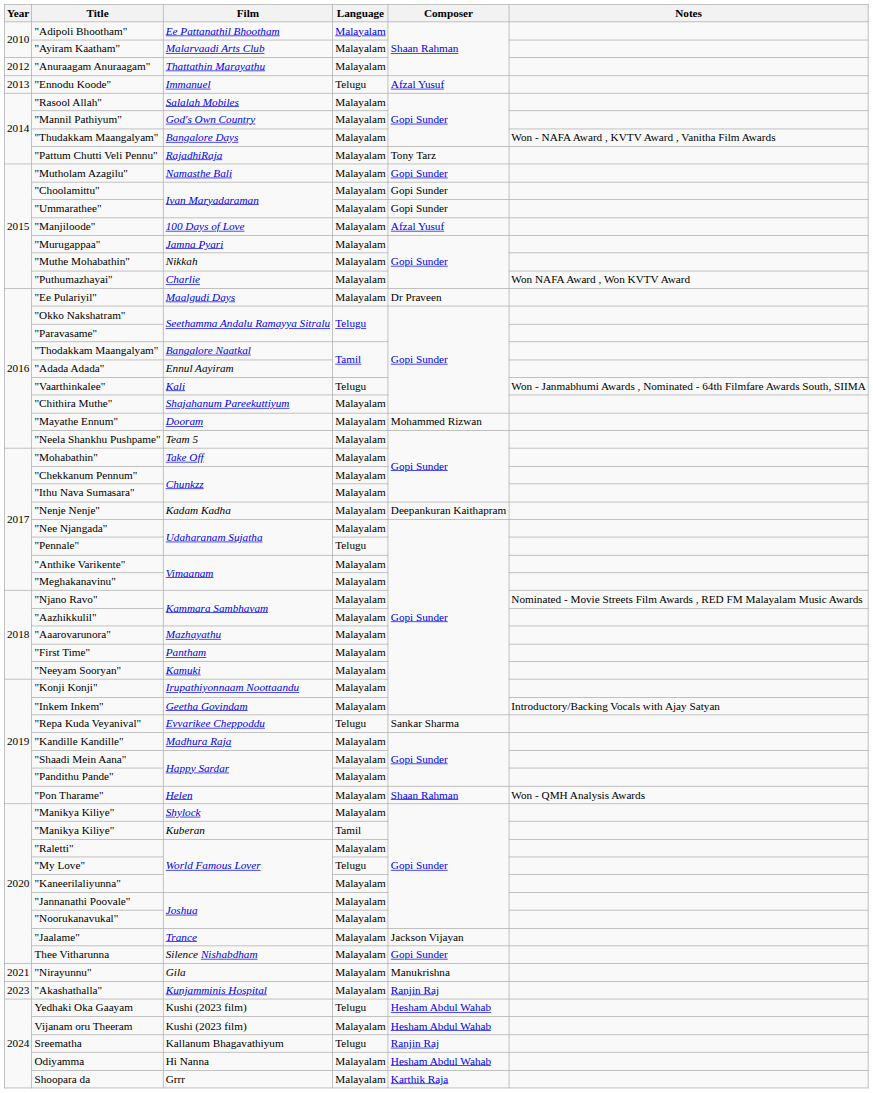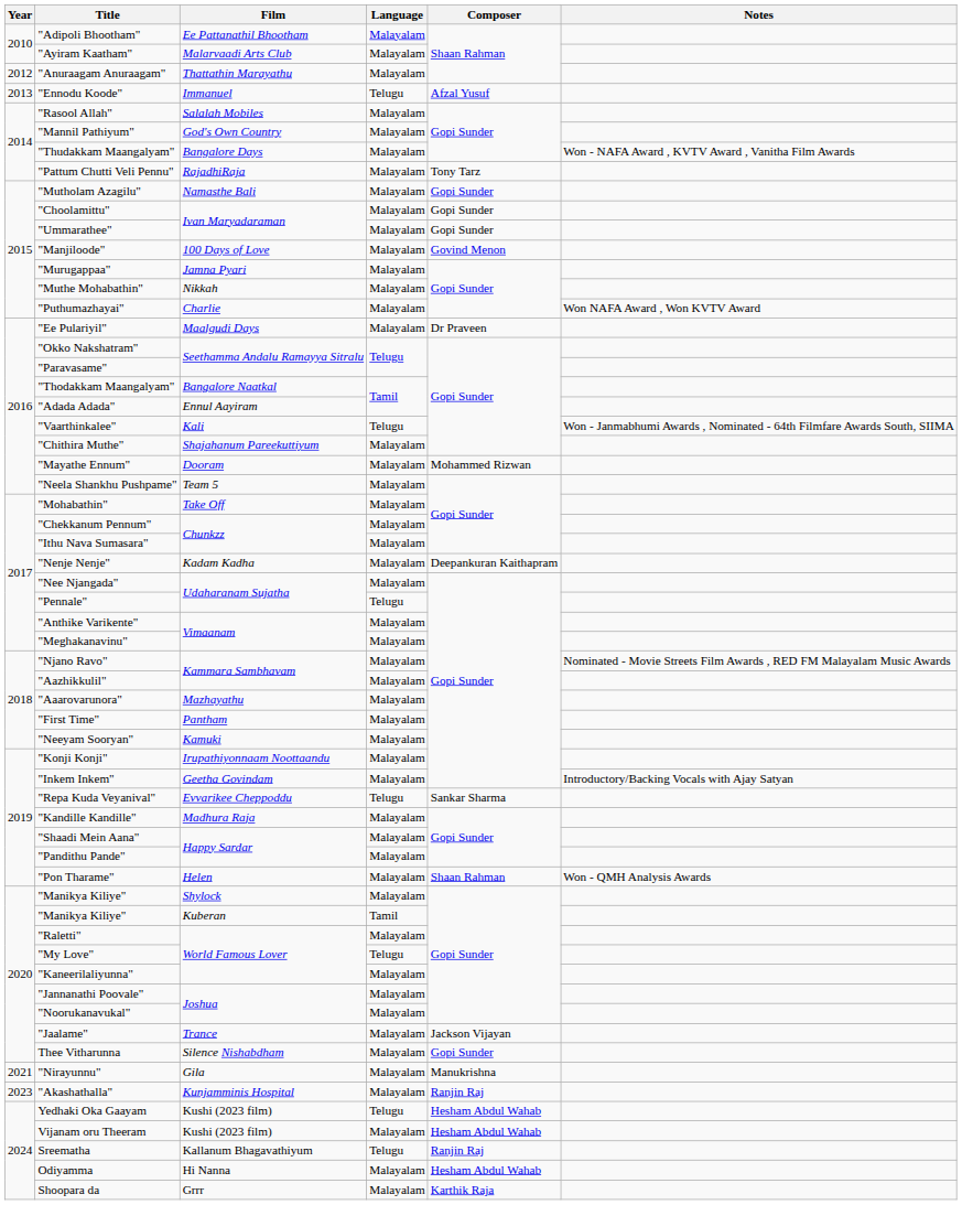"Manjiloode" | Composer: Afzal Yusuf -> Govind Menon
